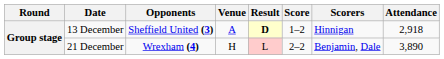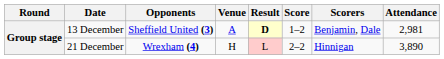13 December | Scorers: Hinnigan -> Benjamin, Dale
13 December | Attendance: 2,918 -> 2,981
21 December | Scorers: Benjamin, Dale -> Hinnigan
